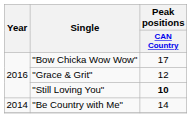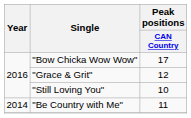"Still Loving You" | Peak positions / CAN Country: bold -> normal
"Be Country with Me" | Peak positions / CAN Country: 14 -> 11
